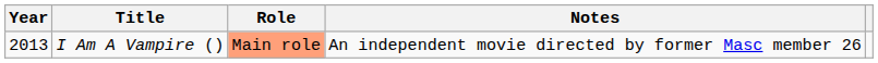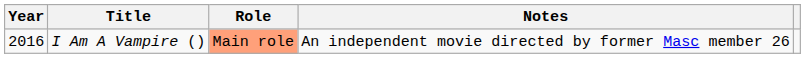I Am A Vampire () | Year: 2013 -> 2016
